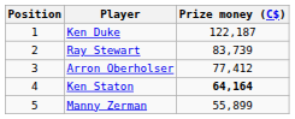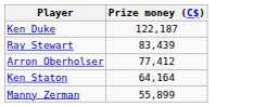- column: Position | 1 | 2 | 3 | 4 | 5
Ray Stewart | Prize money (C$): 83,739 -> 83,439
Ken Staton | Prize money (C$): bold -> normal
